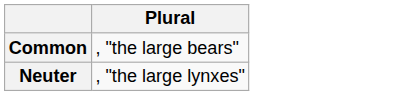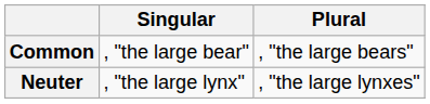+ column: Singular | , "the large bear" | , "the large lynx"
